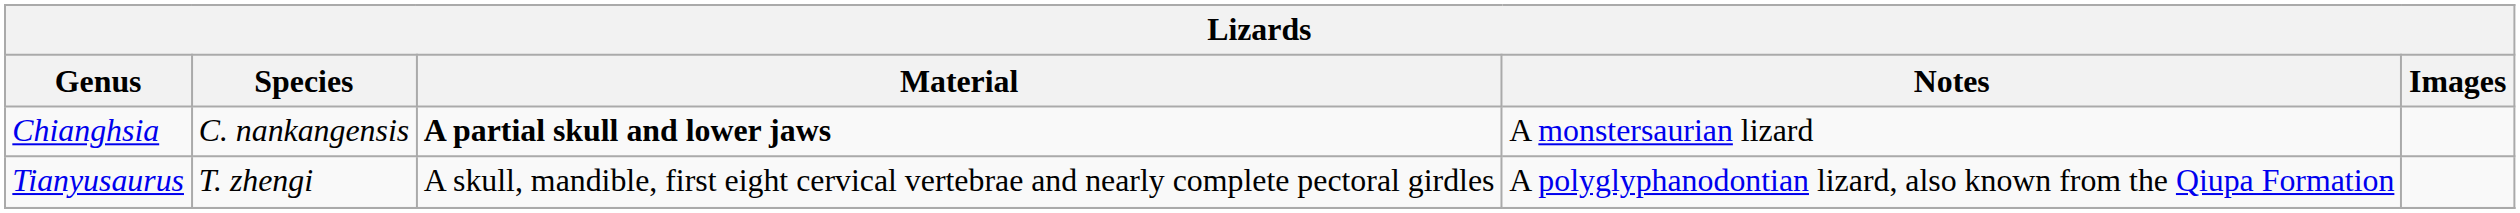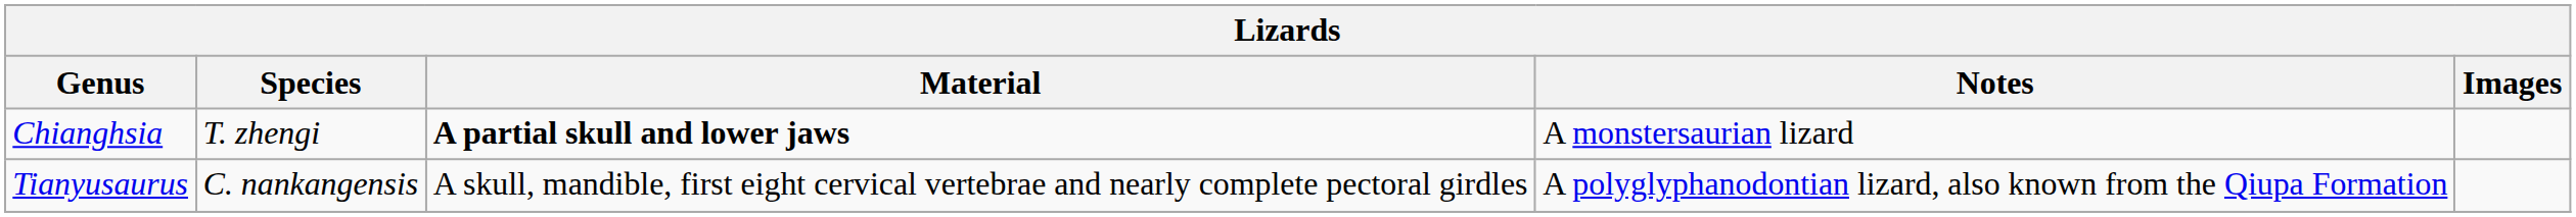Chianghsia | Species: C. nankangensis -> T. zhengi
Tianyusaurus | Species: T. zhengi -> C. nankangensis
